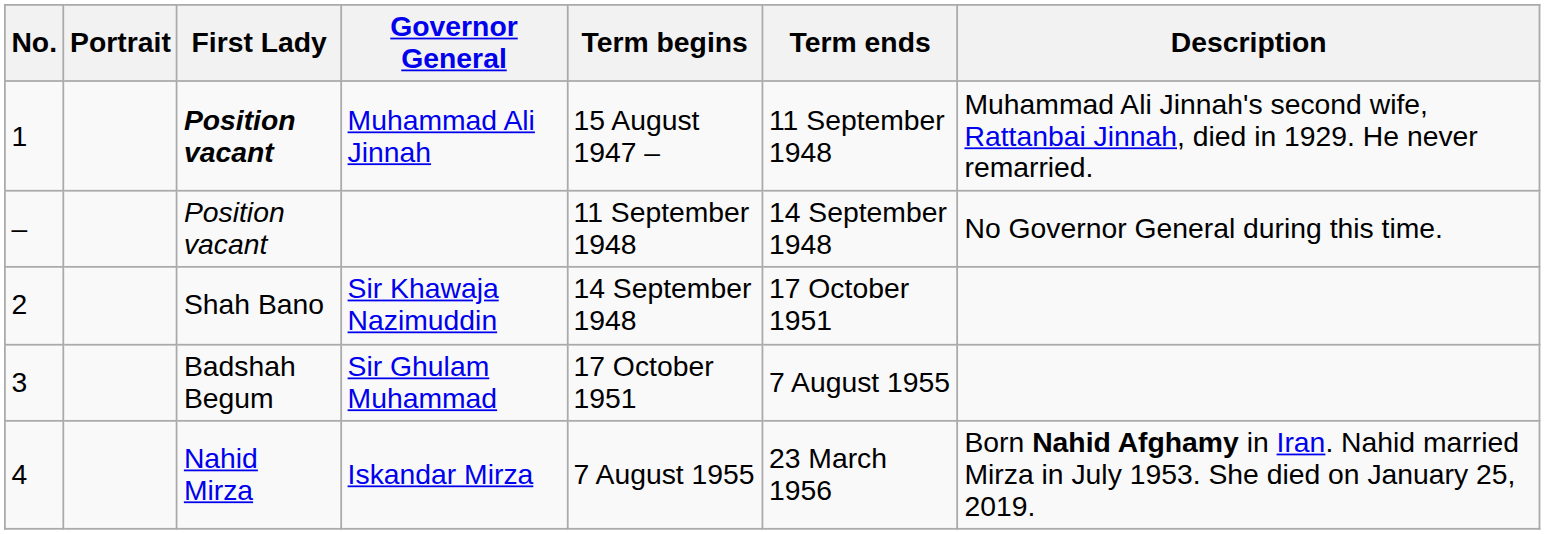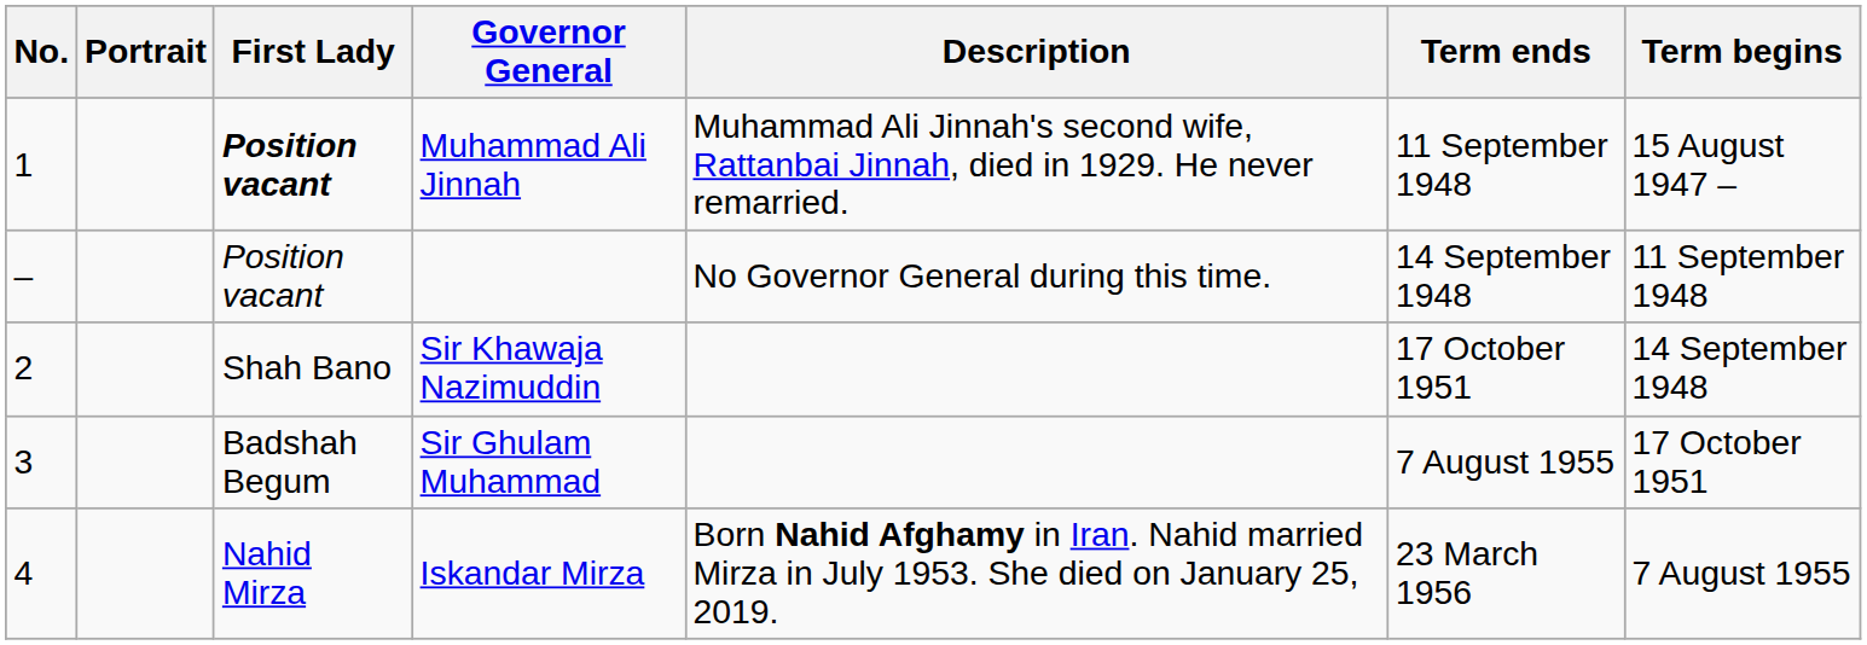columns swapped: Term begins <-> Description
